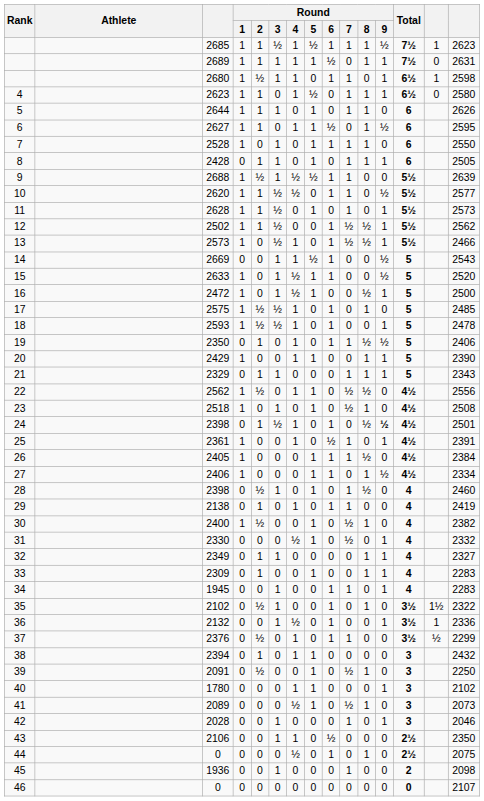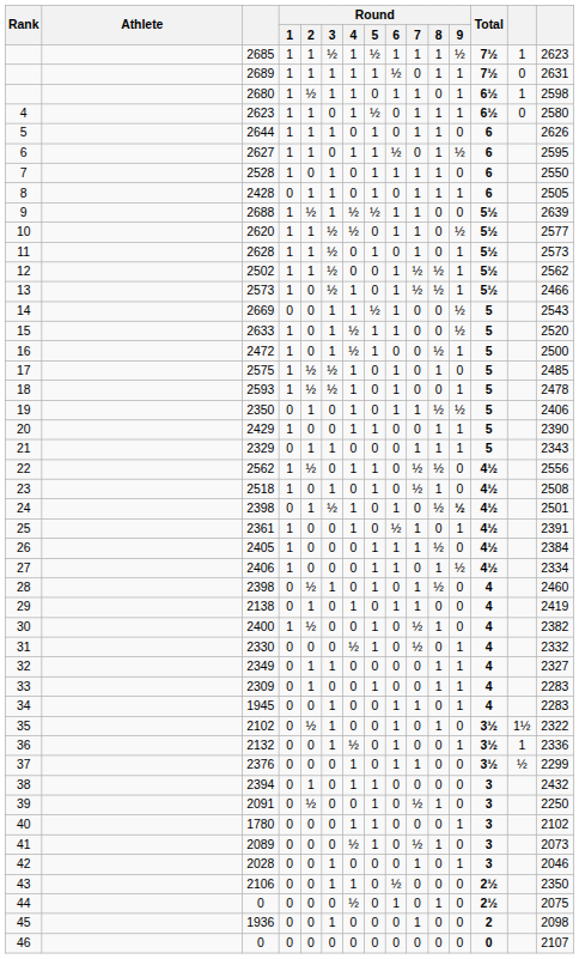37 | Round / 2: ½ -> 0
